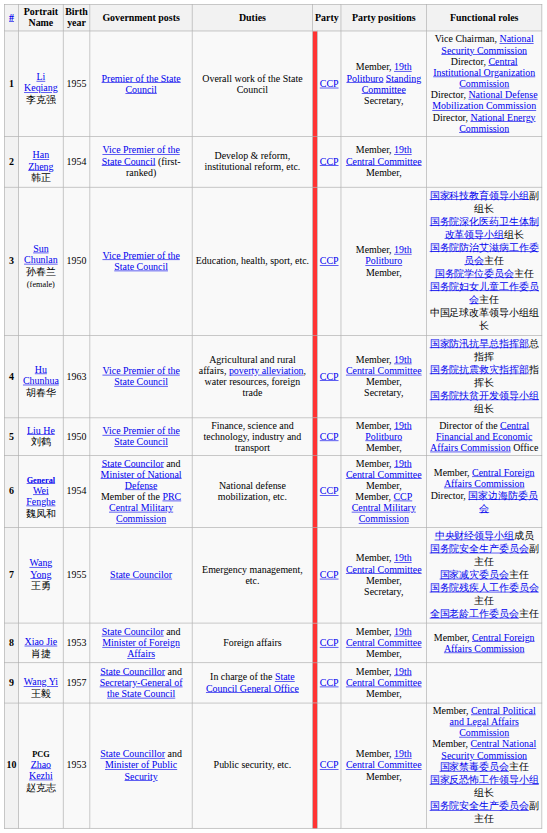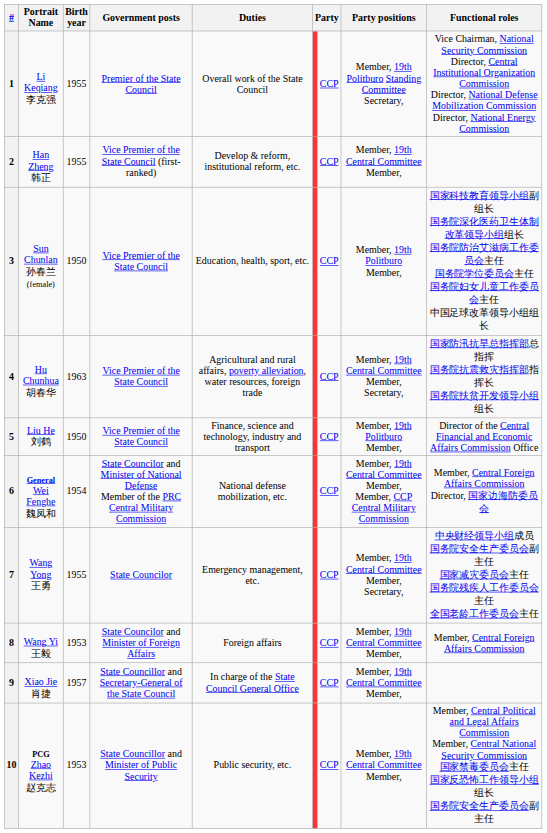2 | Birth year: 1954 -> 1955
8 | Portrait Name: Xiao Jie 肖捷 -> Wang Yi 王毅
9 | Portrait Name: Wang Yi 王毅 -> Xiao Jie 肖捷
